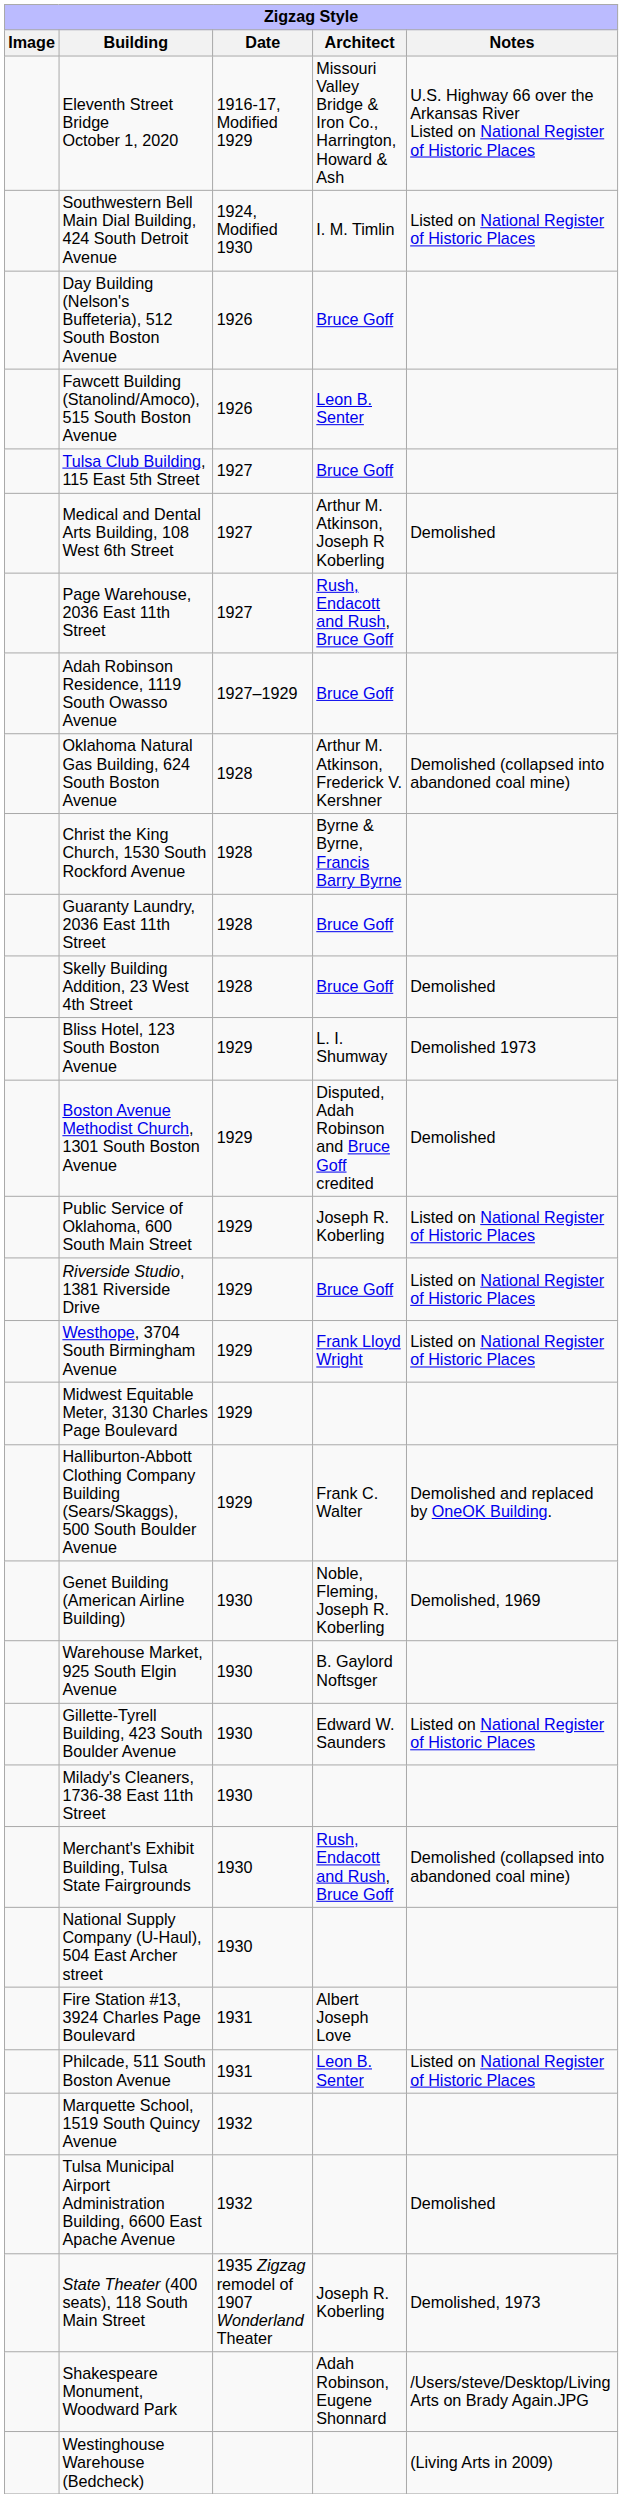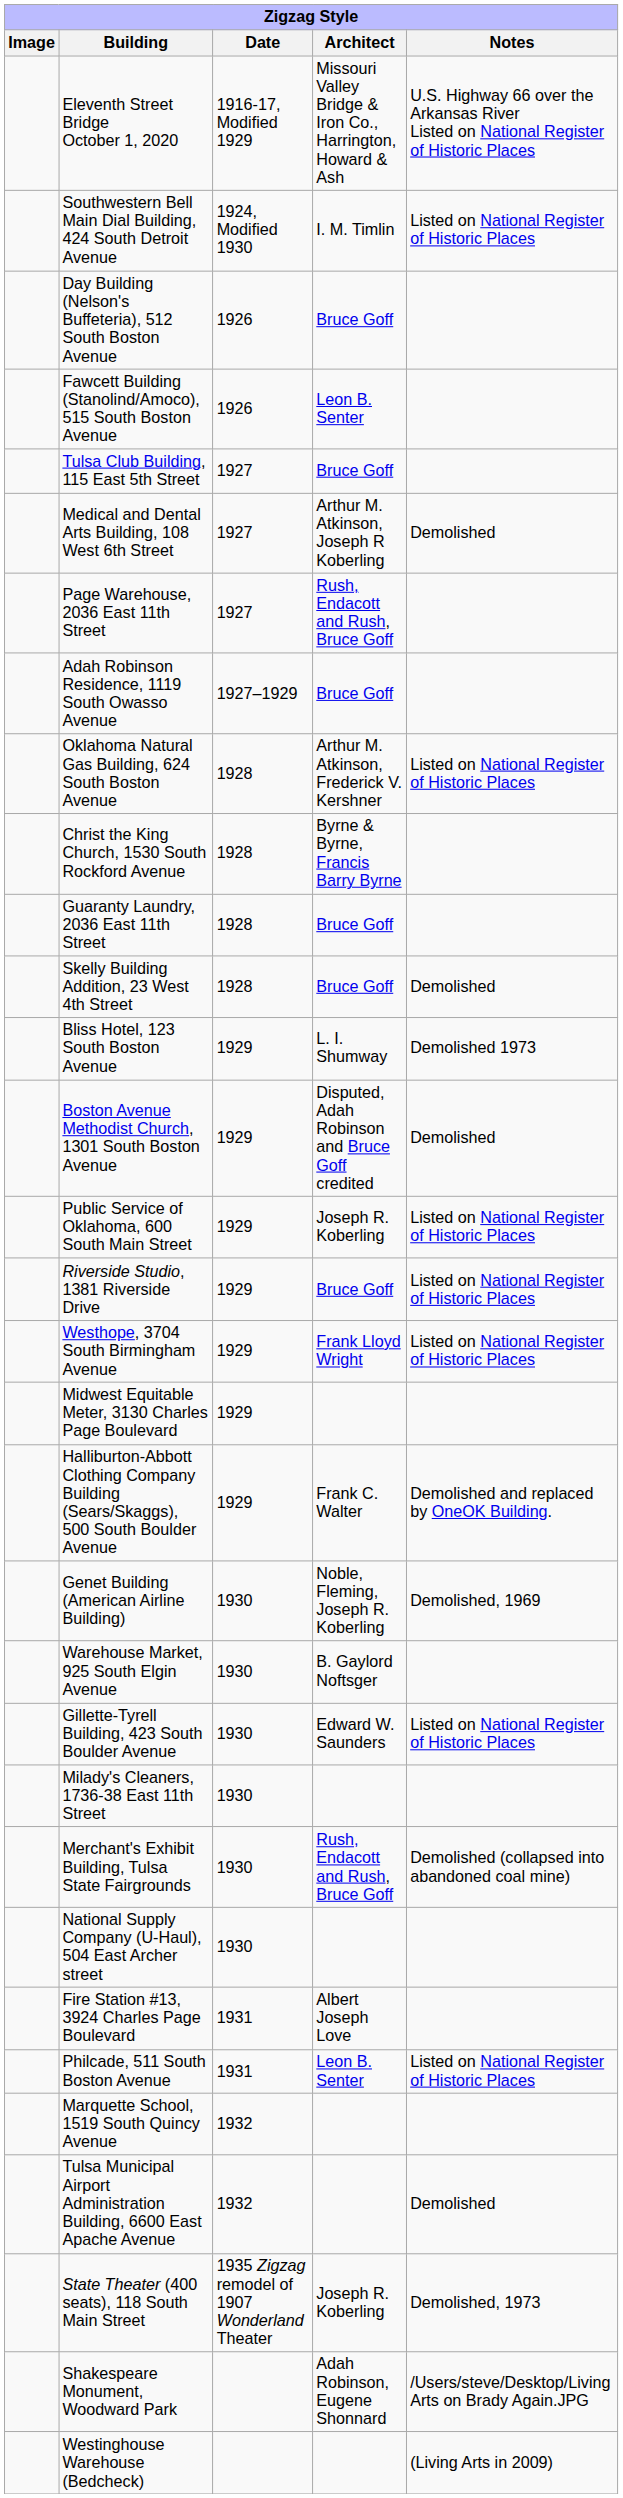Oklahoma Natural Gas Building, 624 South Boston Avenue | Notes: Demolished (collapsed into abandoned coal mine) -> Listed on National Register of Historic Places
